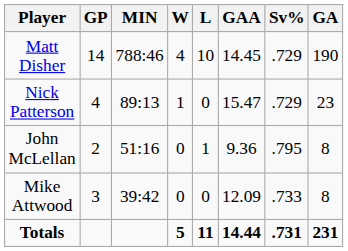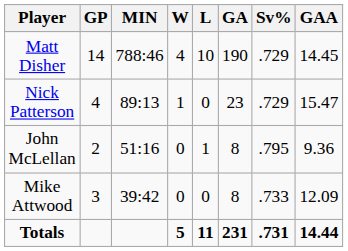columns swapped: GA <-> GAA
